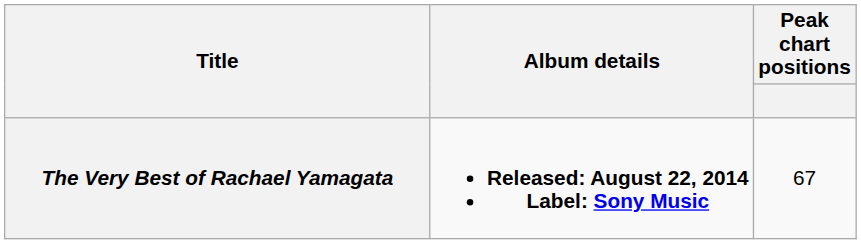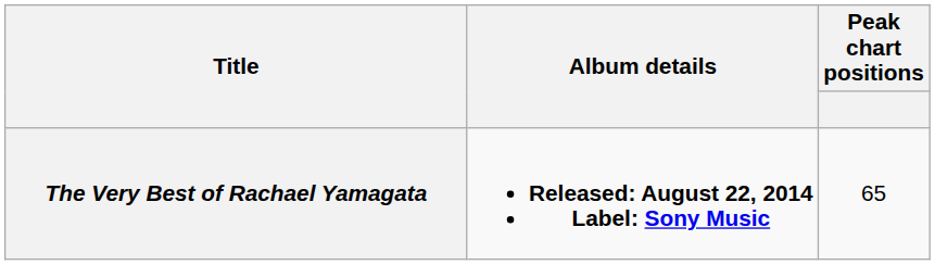The Very Best of Rachael Yamagata | Peak chart positions: 67 -> 65
